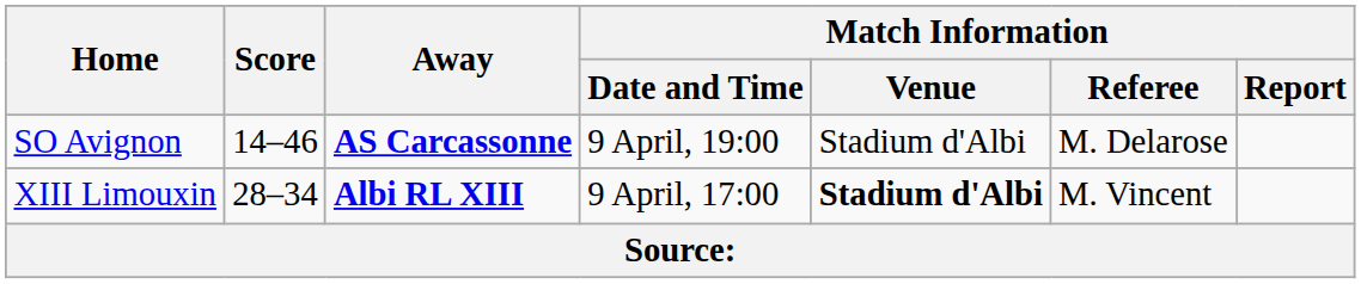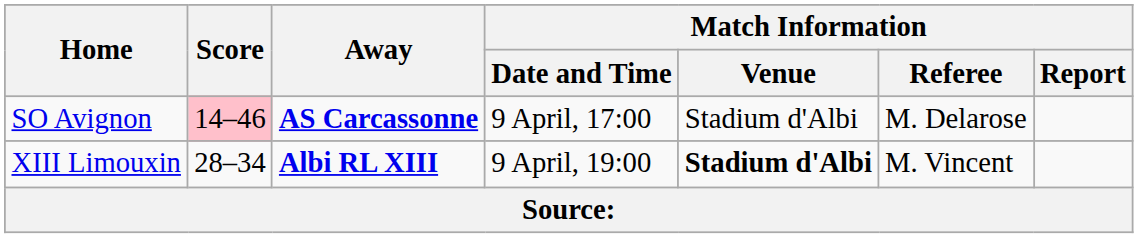SO Avignon | Score: no background -> pink background
SO Avignon | Match Information / Date and Time: 9 April, 19:00 -> 9 April, 17:00
XIII Limouxin | Match Information / Date and Time: 9 April, 17:00 -> 9 April, 19:00
